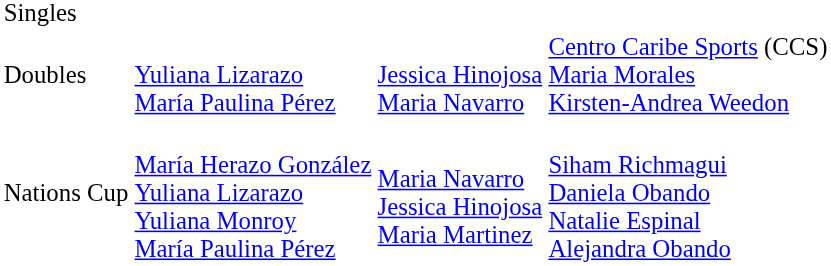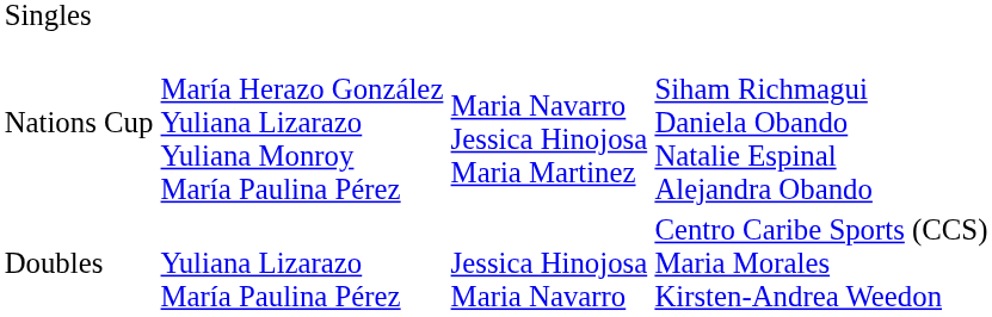rows swapped: Doubles <-> Nations Cup
